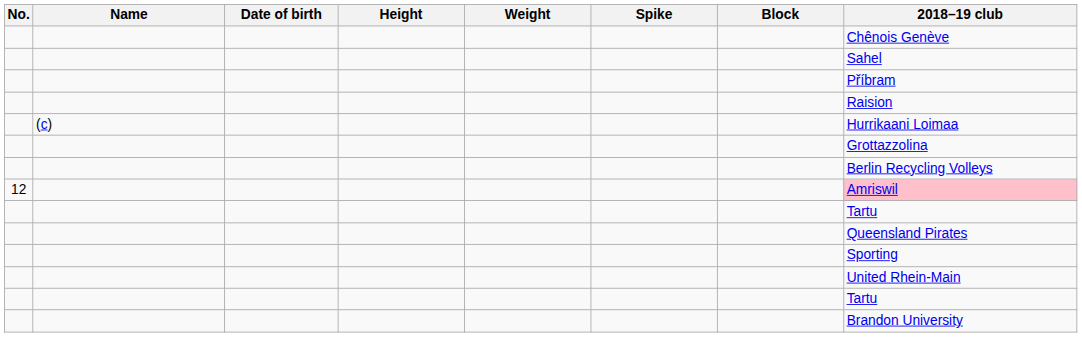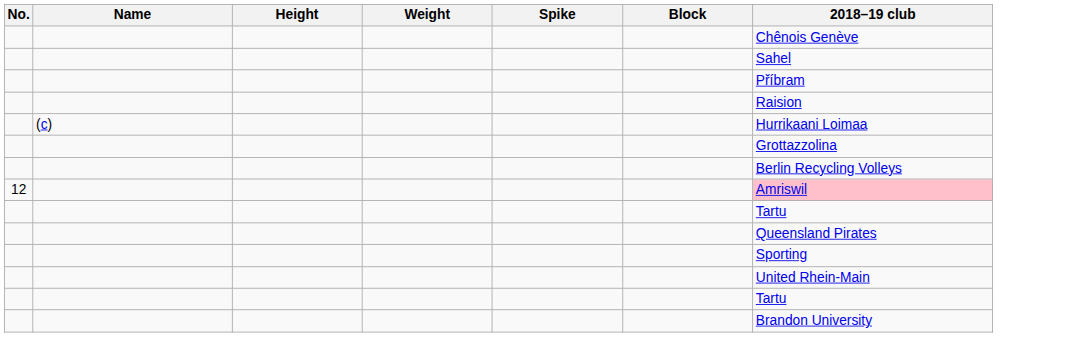- column: Date of birth
